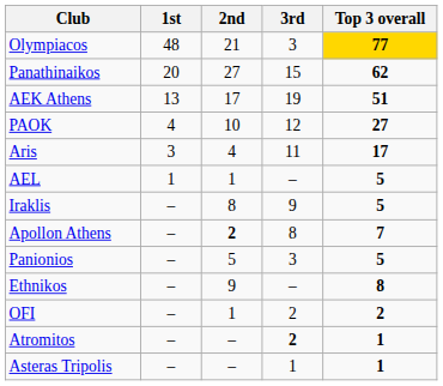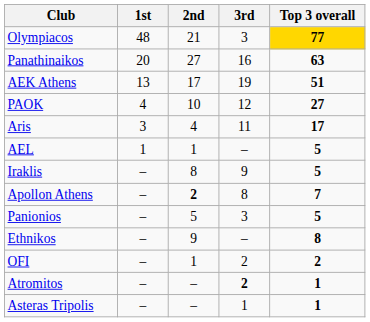Panathinaikos | 3rd: 15 -> 16
Panathinaikos | Top 3 overall: 62 -> 63
